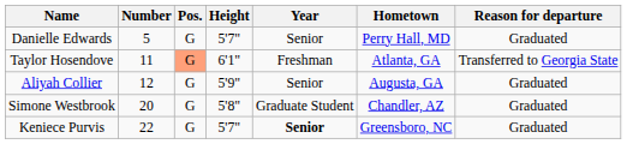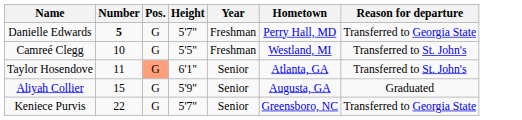Danielle Edwards | Number: normal -> bold
Danielle Edwards | Year: Senior -> Freshman
Danielle Edwards | Reason for departure: Graduated -> Transferred to Georgia State
+ row: Camreé Clegg | 10 | G | 5'5" | Freshman | Westland, MI | Transferred to St. John's
Taylor Hosendove | Year: Freshman -> Senior
Taylor Hosendove | Reason for departure: Transferred to Georgia State -> Transferred to St. John's
Aliyah Collier | Number: 12 -> 15
- row: Simone Westbrook | 20 | G | 5'8" | Graduate Student | Chandler, AZ | Graduated
Keniece Purvis | Year: bold -> normal
Keniece Purvis | Reason for departure: Graduated -> Transferred to Georgia State
